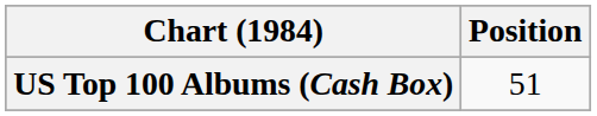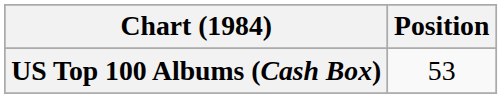US Top 100 Albums (Cash Box) | Position: 51 -> 53
